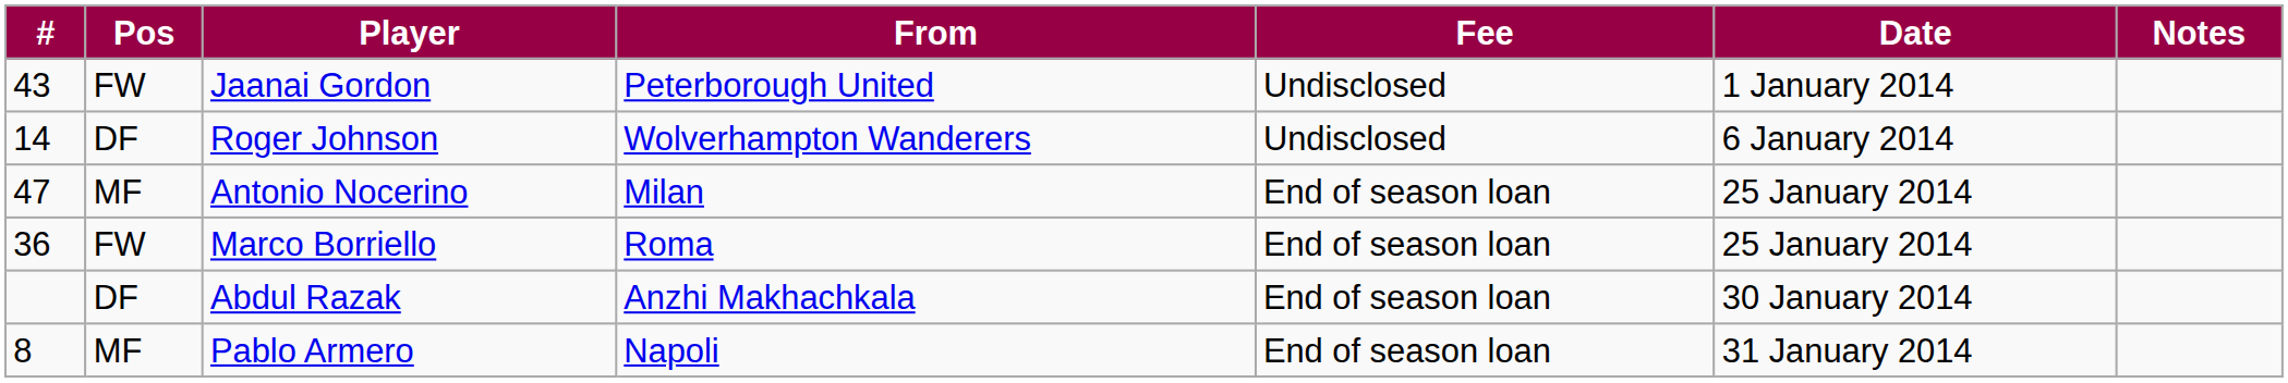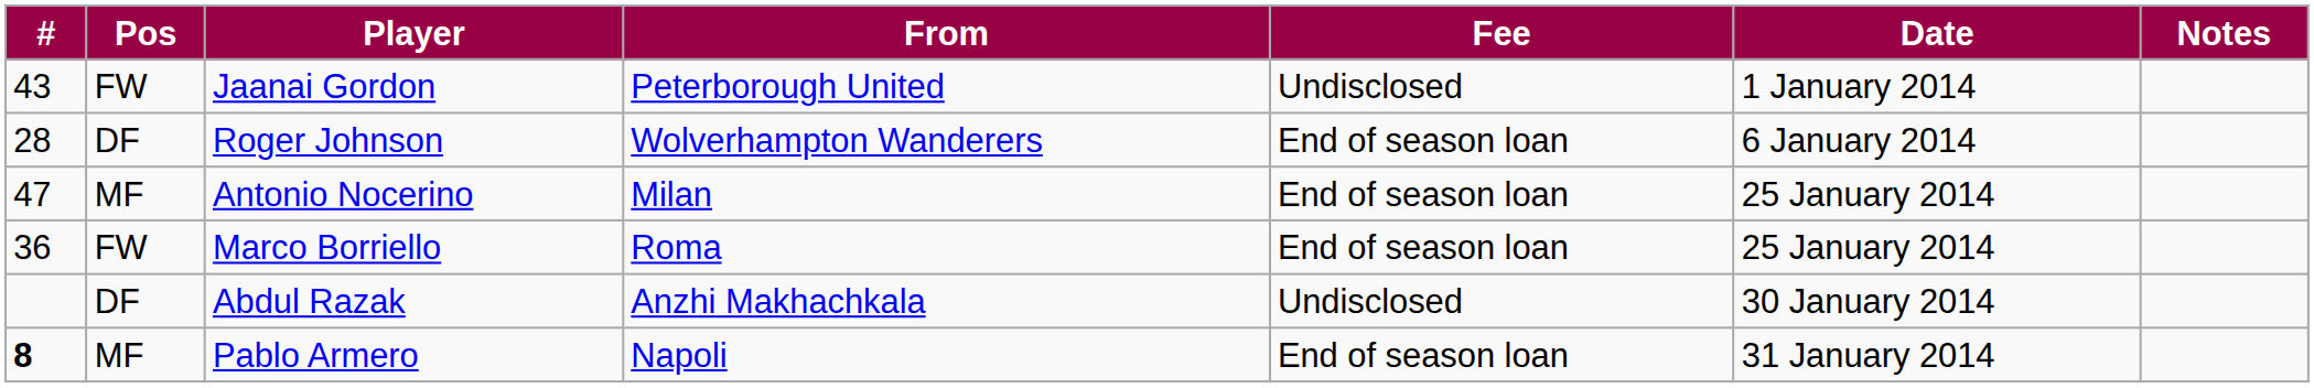Roger Johnson | #: 14 -> 28
Roger Johnson | Fee: Undisclosed -> End of season loan
Abdul Razak | Fee: End of season loan -> Undisclosed
Pablo Armero | #: normal -> bold
